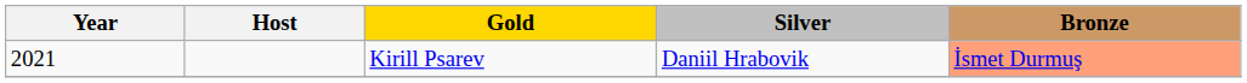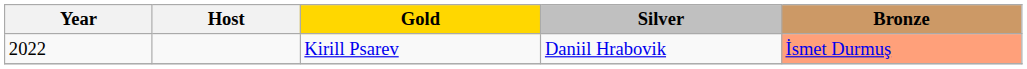Kirill Psarev | Year: 2021 -> 2022
